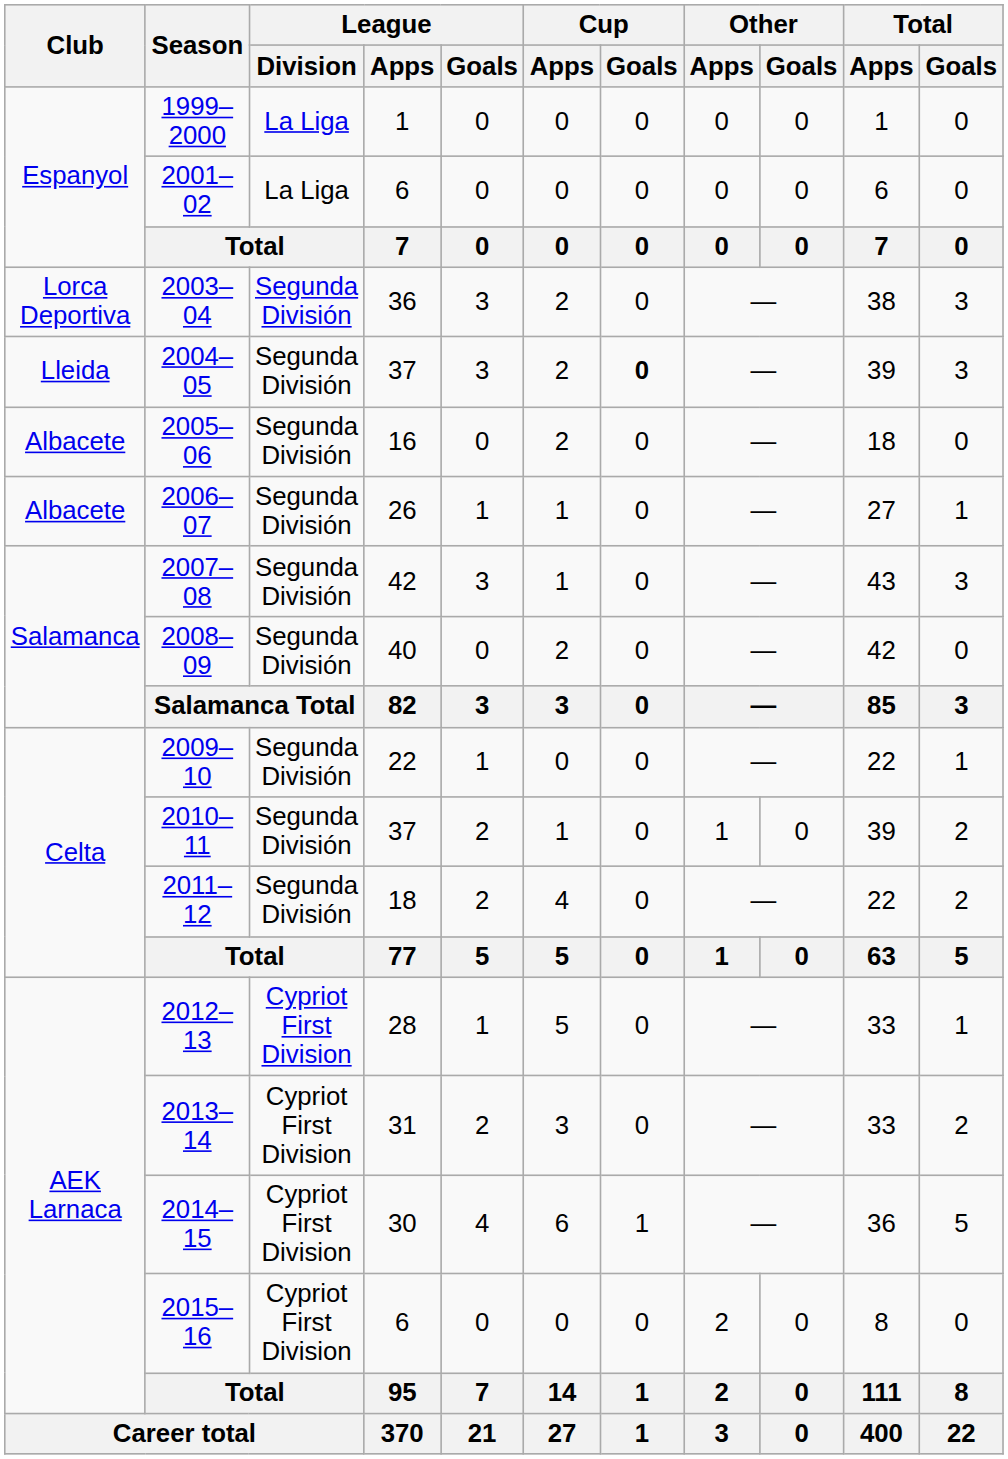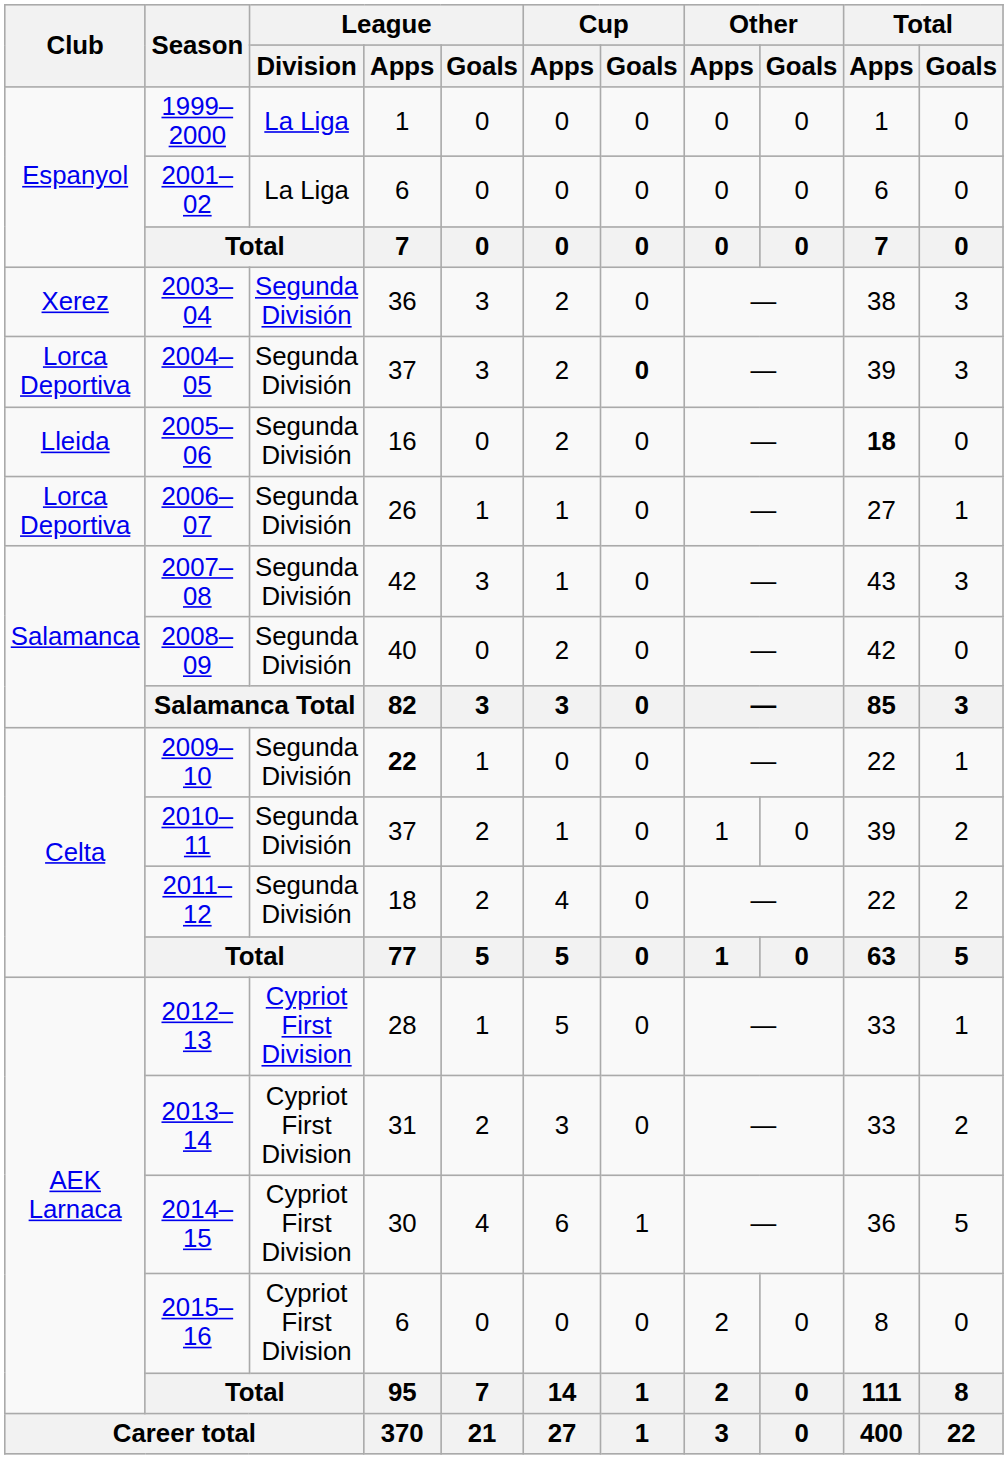2003–04 | Club: Lorca Deportiva -> Xerez
2004–05 | Club: Lleida -> Lorca Deportiva
2005–06 | Club: Albacete -> Lleida
2005–06 | Total / Apps: normal -> bold
2006–07 | Club: Albacete -> Lorca Deportiva
2009–10 | League / Apps: normal -> bold
